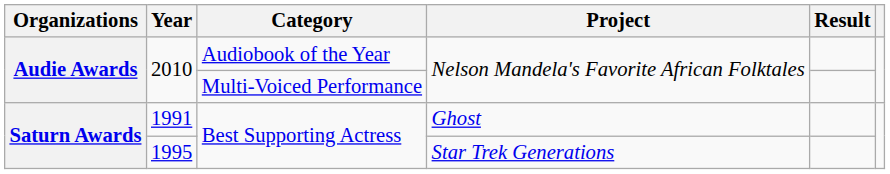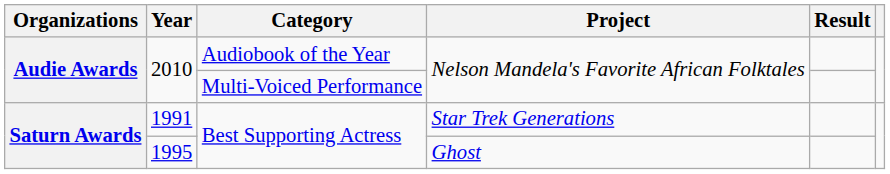1991 | Project: Ghost -> Star Trek Generations
1995 | Project: Star Trek Generations -> Ghost
